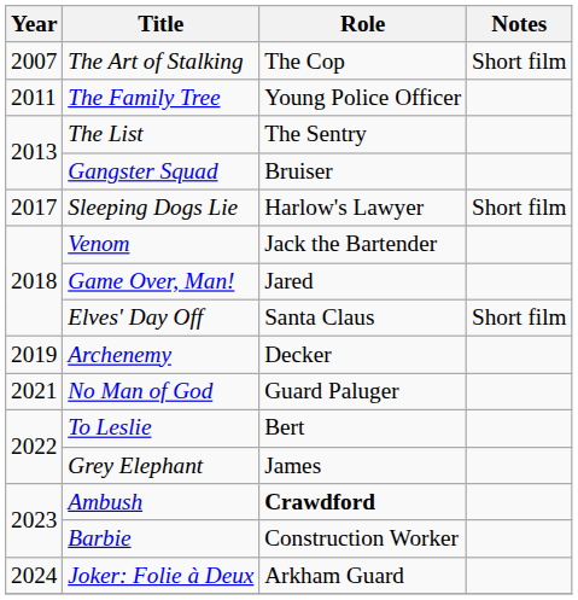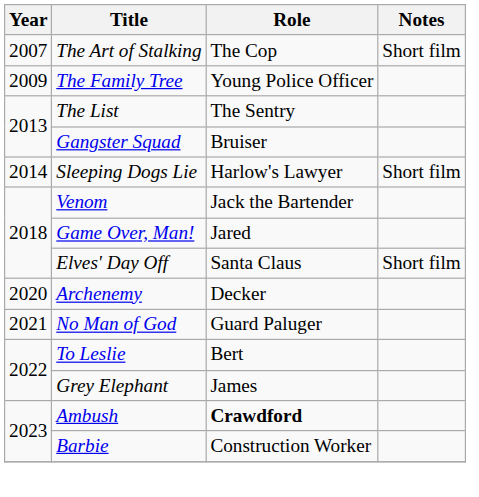The Family Tree | Year: 2011 -> 2009
Sleeping Dogs Lie | Year: 2017 -> 2014
Archenemy | Year: 2019 -> 2020
- row: 2024 | Joker: Folie à Deux | Arkham Guard
